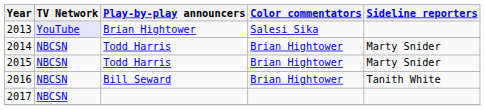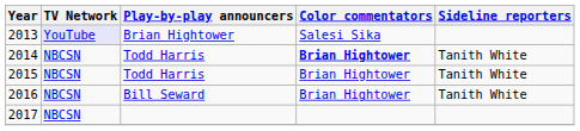2014 | Color commentators: normal -> bold
2014 | Sideline reporters: Marty Snider -> Tanith White
2015 | Sideline reporters: Marty Snider -> Tanith White
